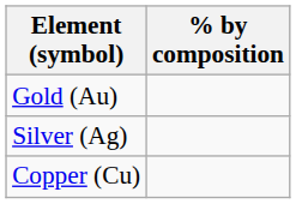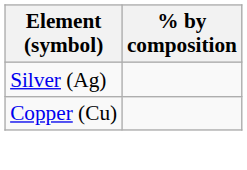- row: Gold (Au)
